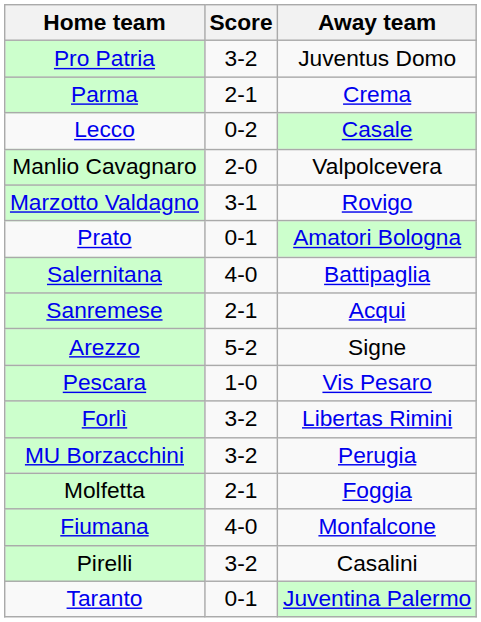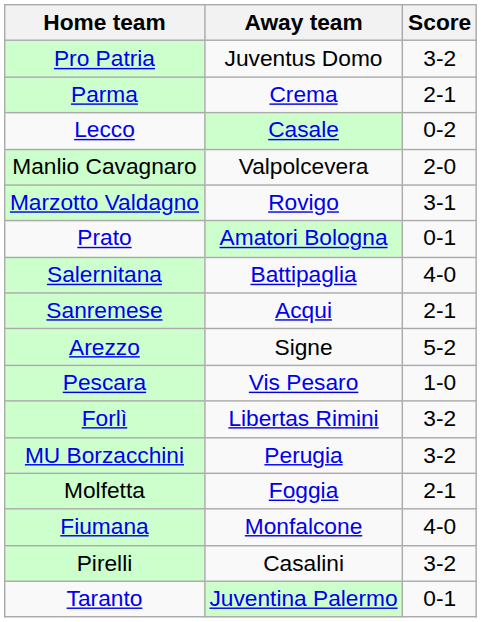columns swapped: Score <-> Away team
